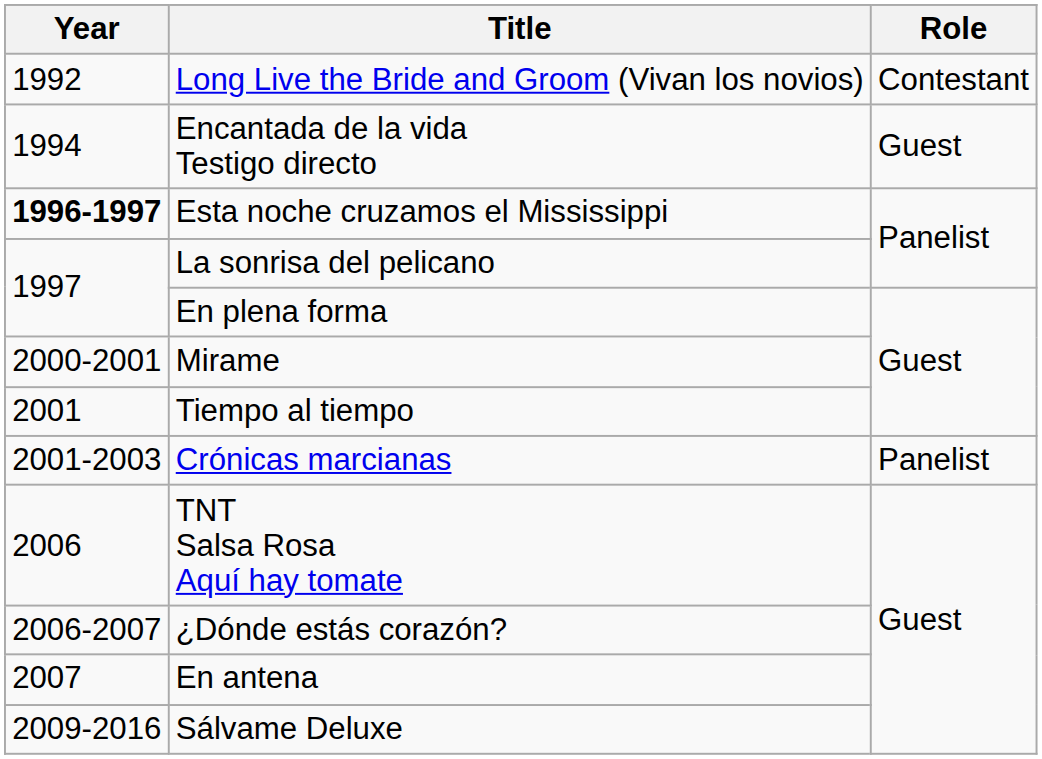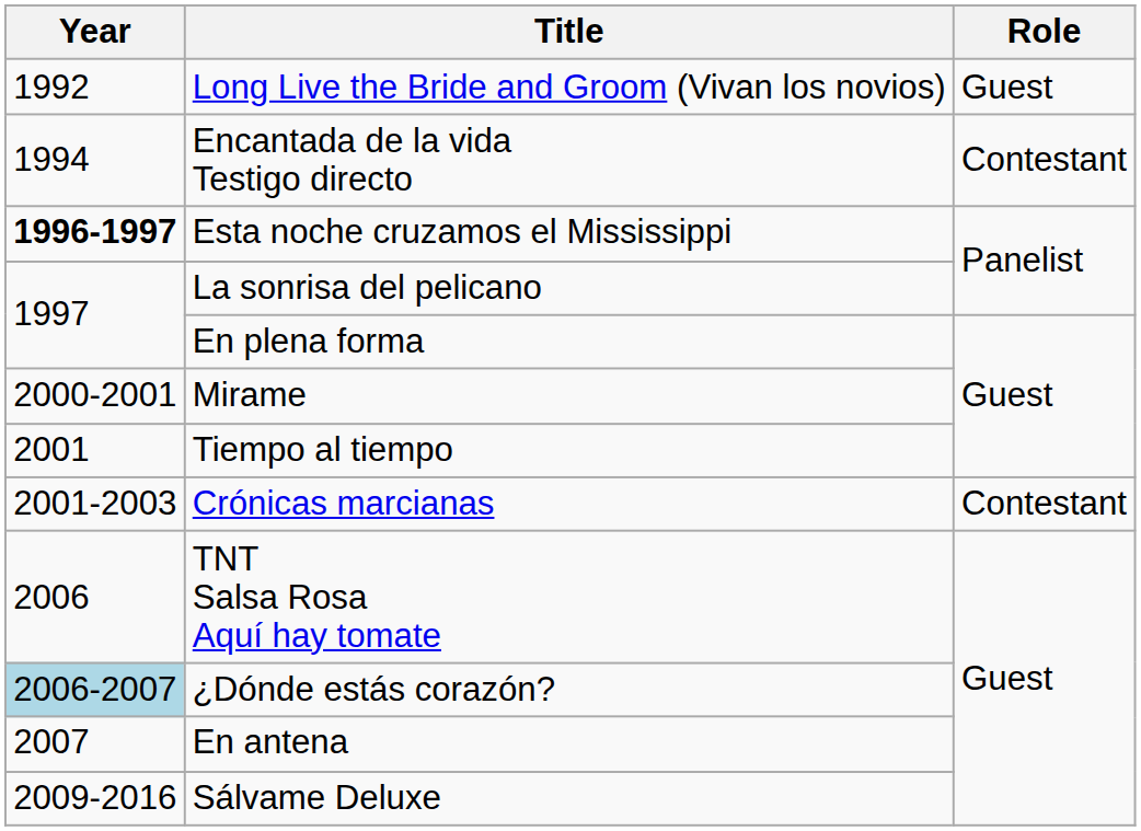Long Live the Bride and Groom (Vivan los novios) | Role: Contestant -> Guest
Encantada de la vida Testigo directo | Role: Guest -> Contestant
Crónicas marcianas | Role: Panelist -> Contestant
¿Dónde estás corazón? | Year: no background -> lightblue background
